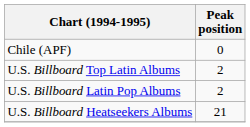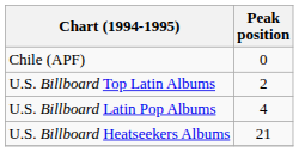U.S. Billboard Latin Pop Albums | Peak position: 2 -> 4
